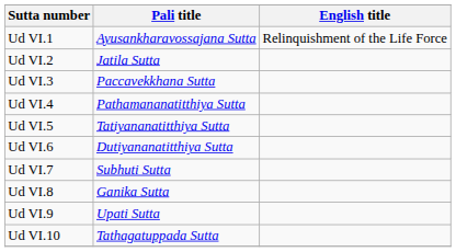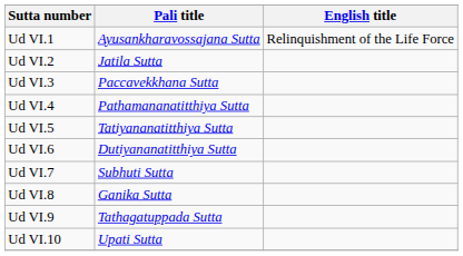Ud VI.9 | Pali title: Upati Sutta -> Tathagatuppada Sutta
Ud VI.10 | Pali title: Tathagatuppada Sutta -> Upati Sutta
